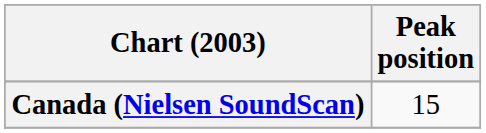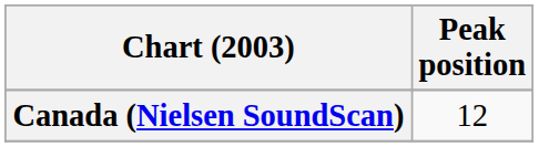Canada (Nielsen SoundScan) | Peak position: 15 -> 12
